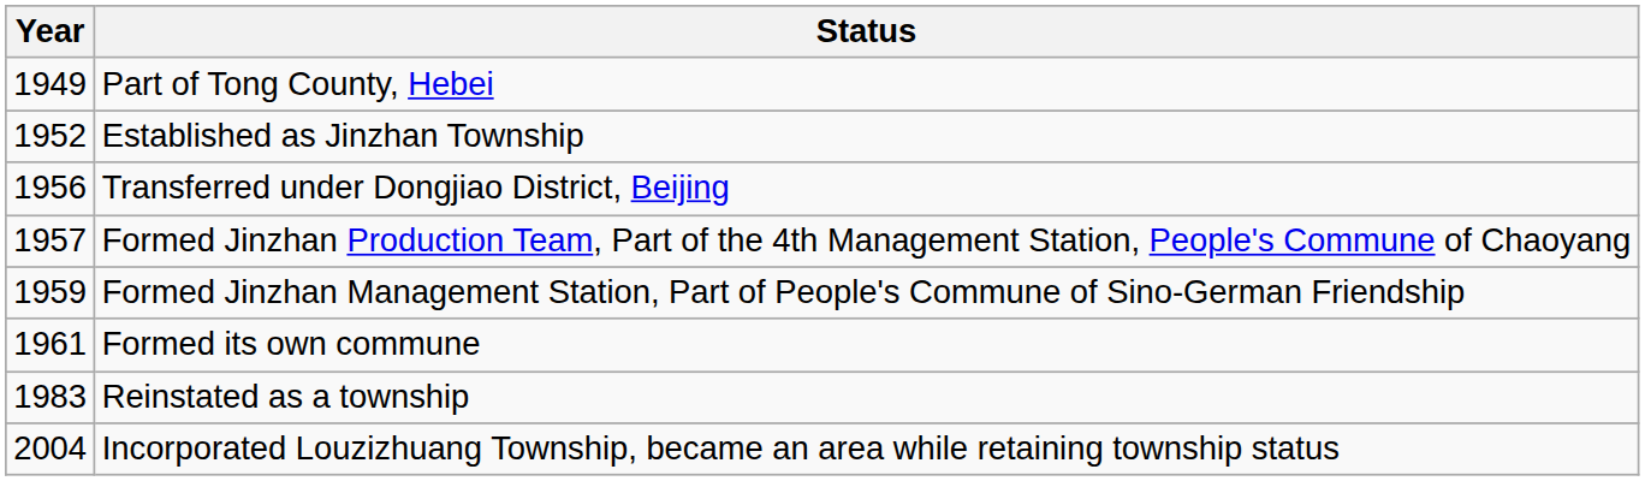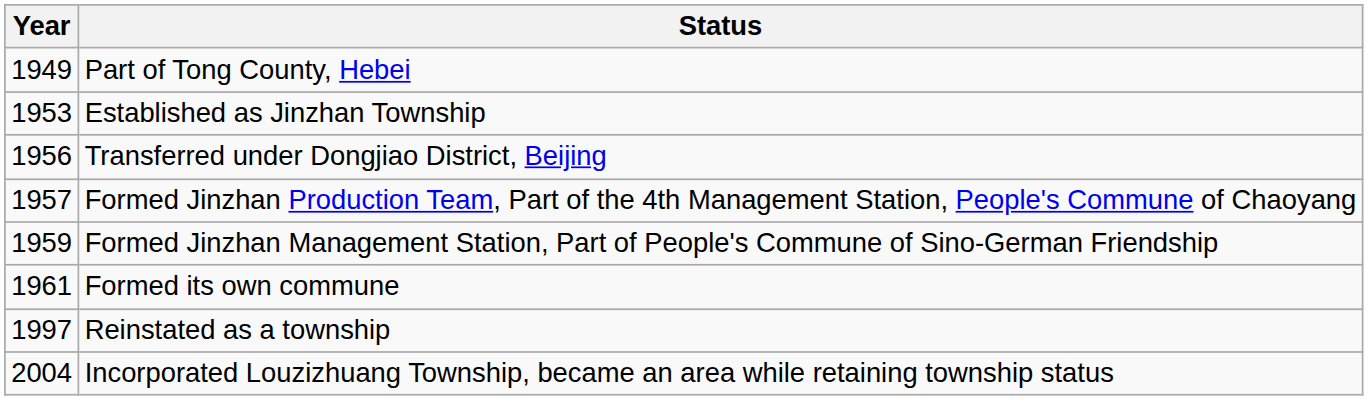Established as Jinzhan Township | Year: 1952 -> 1953
Reinstated as a township | Year: 1983 -> 1997
